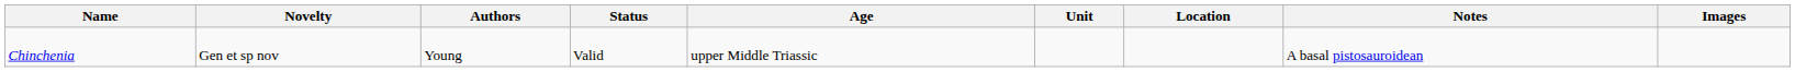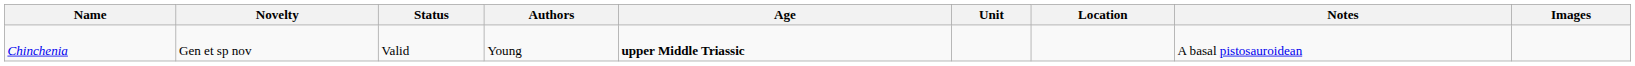columns swapped: Status <-> Authors
Chinchenia | Age: normal -> bold
